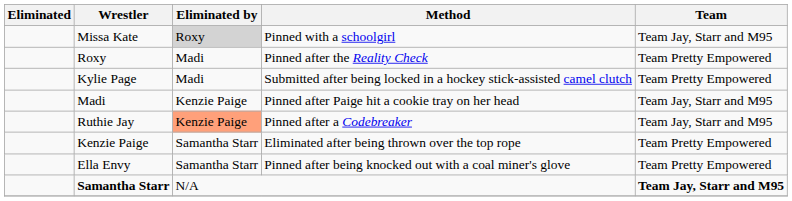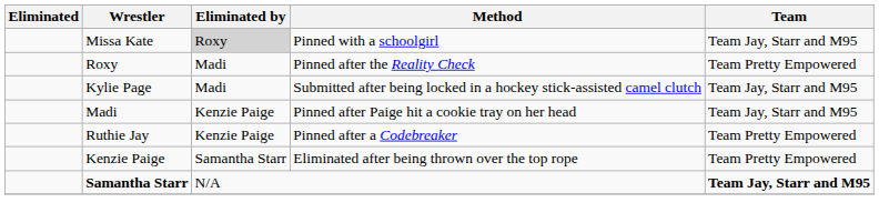Kylie Page | Team: Team Pretty Empowered -> Team Jay, Starr and M95
Ruthie Jay | Eliminated by: lightsalmon background -> no background
Ruthie Jay | Team: Team Jay, Starr and M95 -> Team Pretty Empowered
- row: Ella Envy | Samantha Starr | Pinned after being knocked out with a coal miner's glove | Team Pretty Empowered
